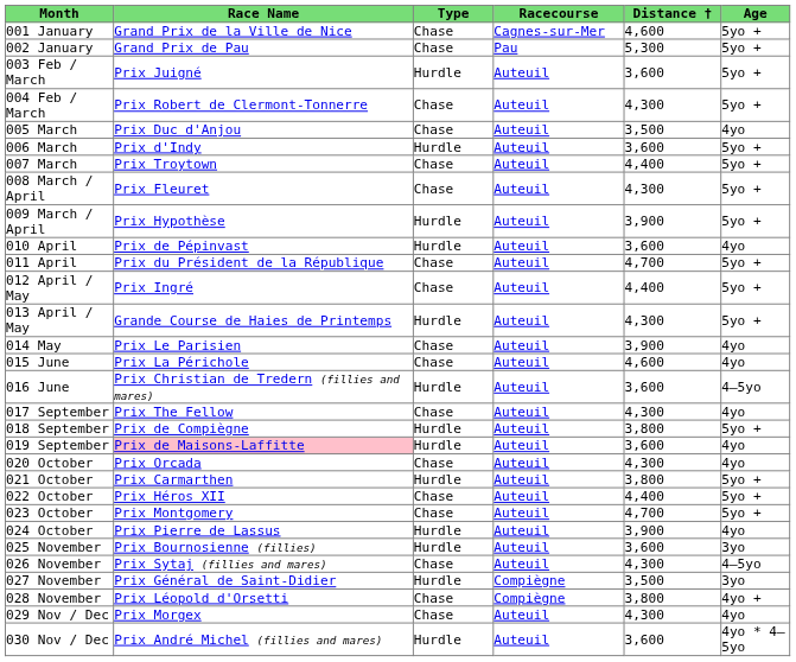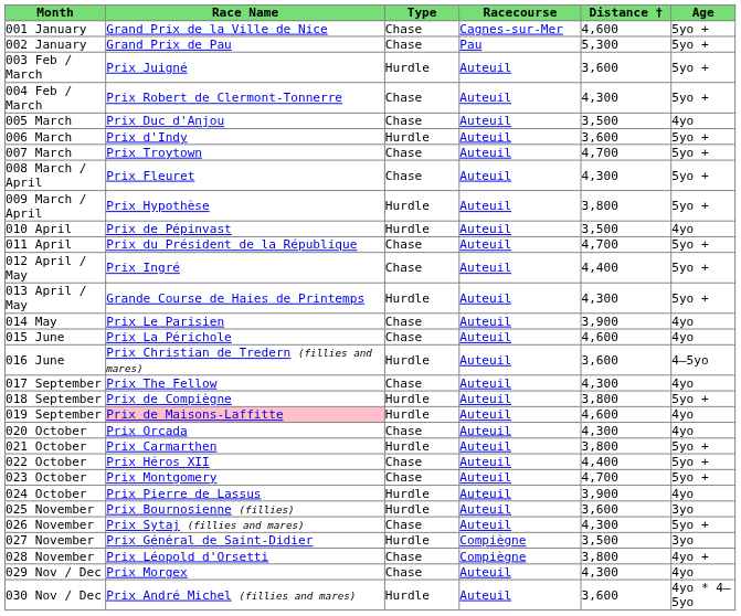007 March | Distance †: 4,400 -> 4,700
009 March / April | Distance †: 3,900 -> 3,800
010 April | Distance †: 3,600 -> 3,500
019 September | Distance †: 3,600 -> 4,600
026 November | Age: 4–5yo -> 5yo +
